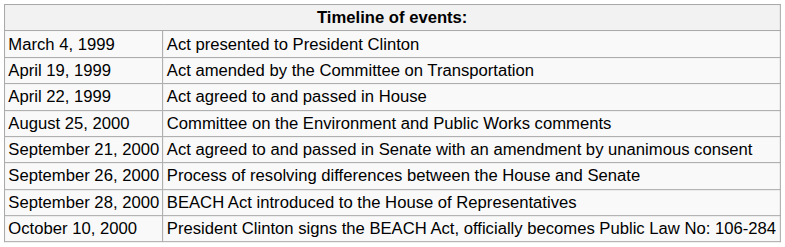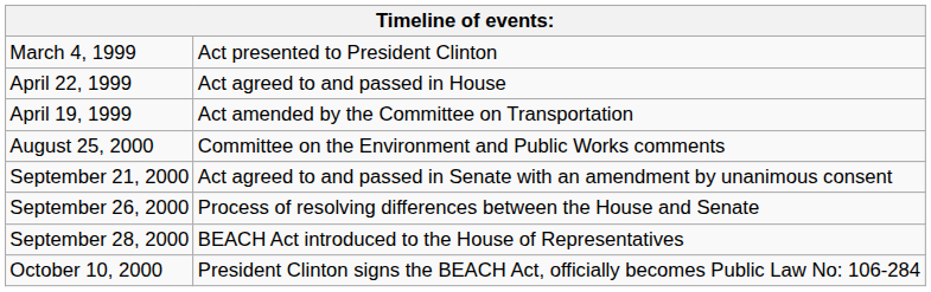rows swapped: April 19, 1999 <-> April 22, 1999
